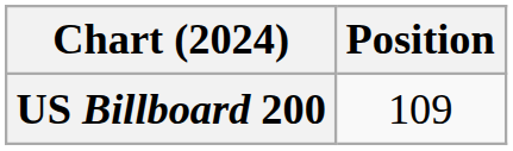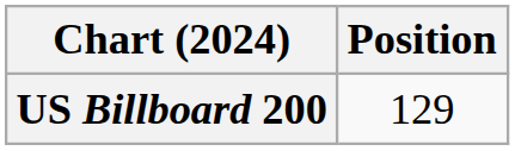US Billboard 200 | Position: 109 -> 129
